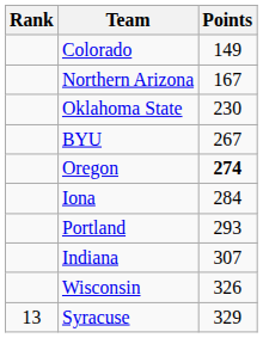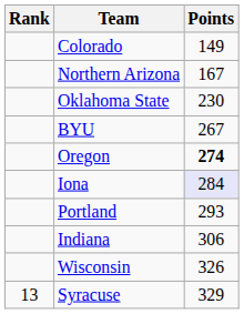Iona | Points: no background -> lavender background
Indiana | Points: 307 -> 306
